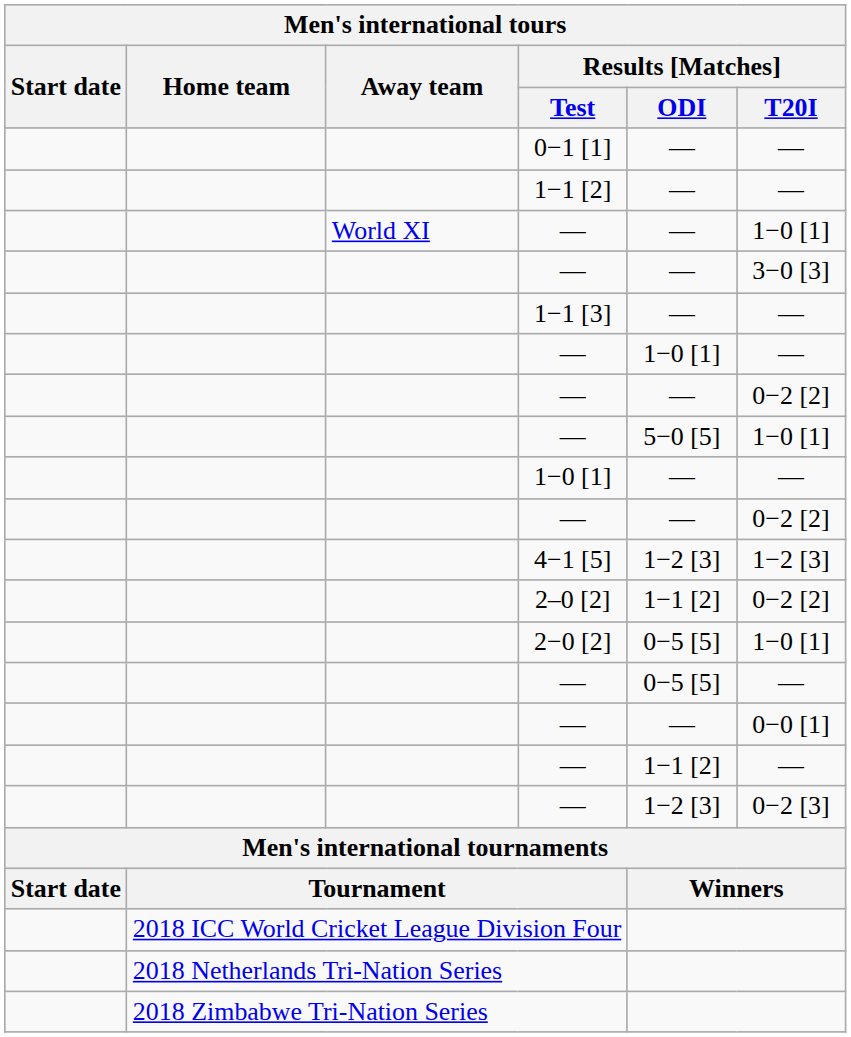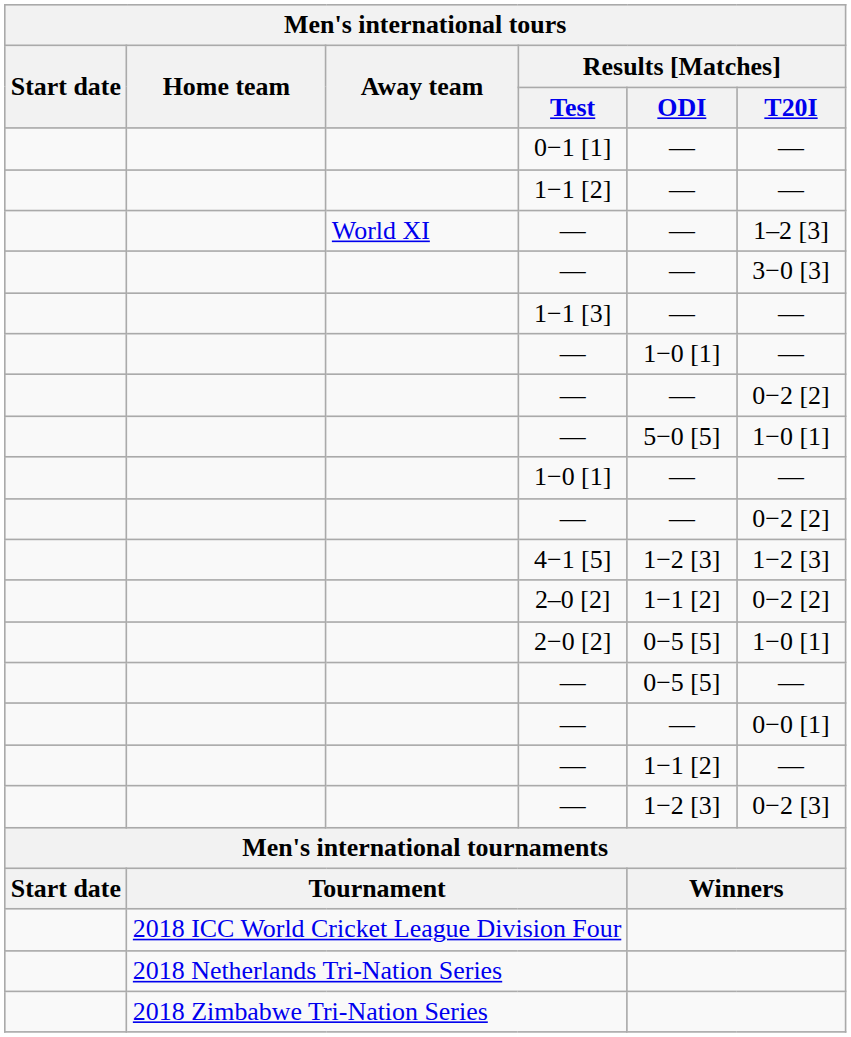World XI / — | Men's international tours / Results [Matches] / T20I: 1−0 [1] -> 1–2 [3]
